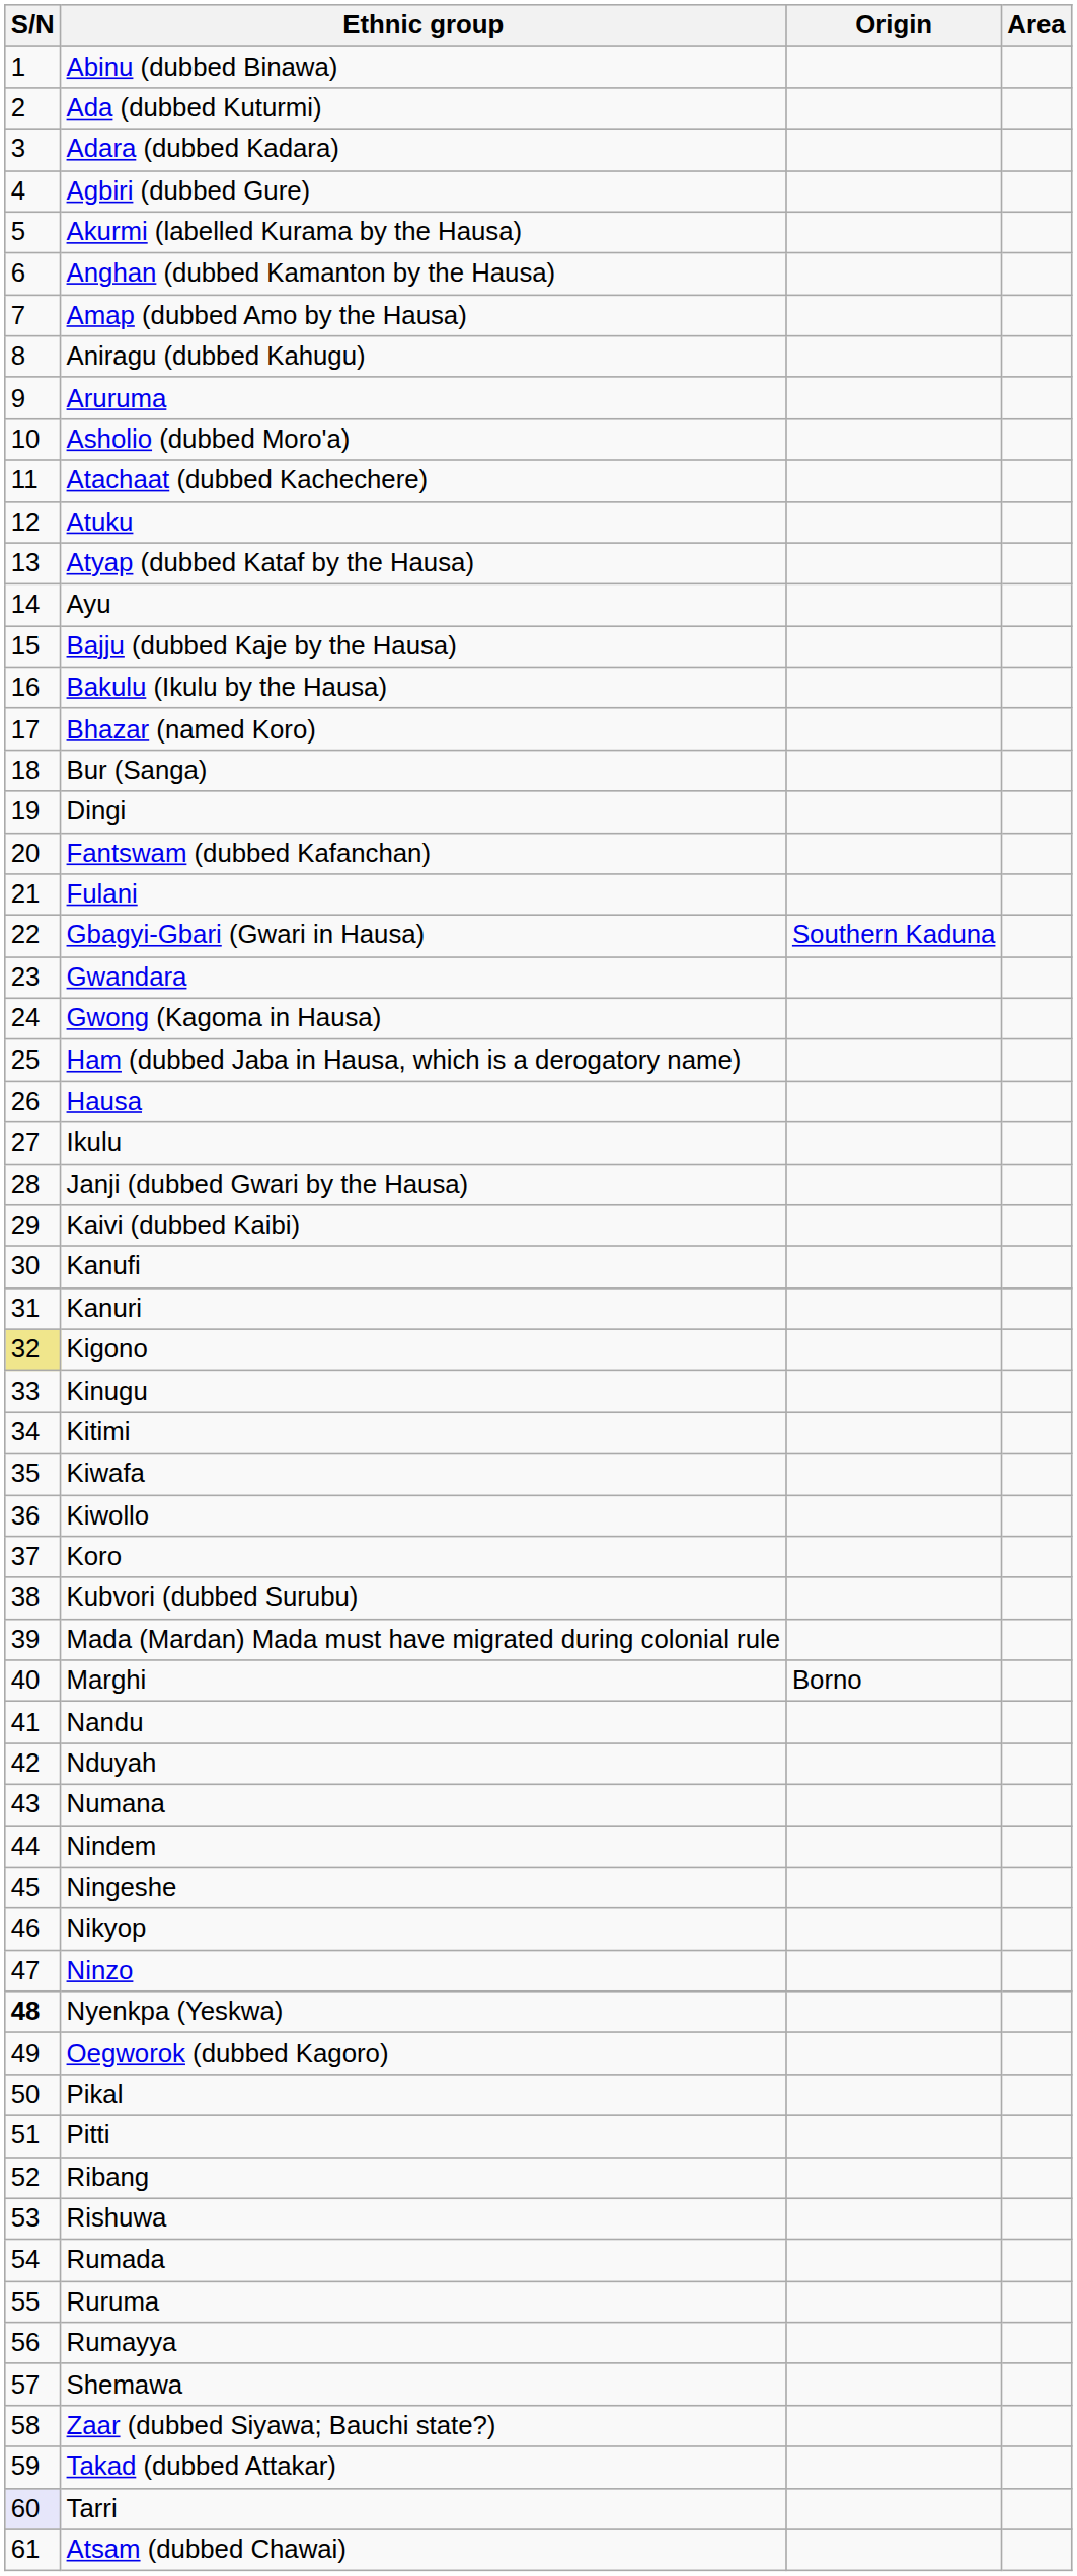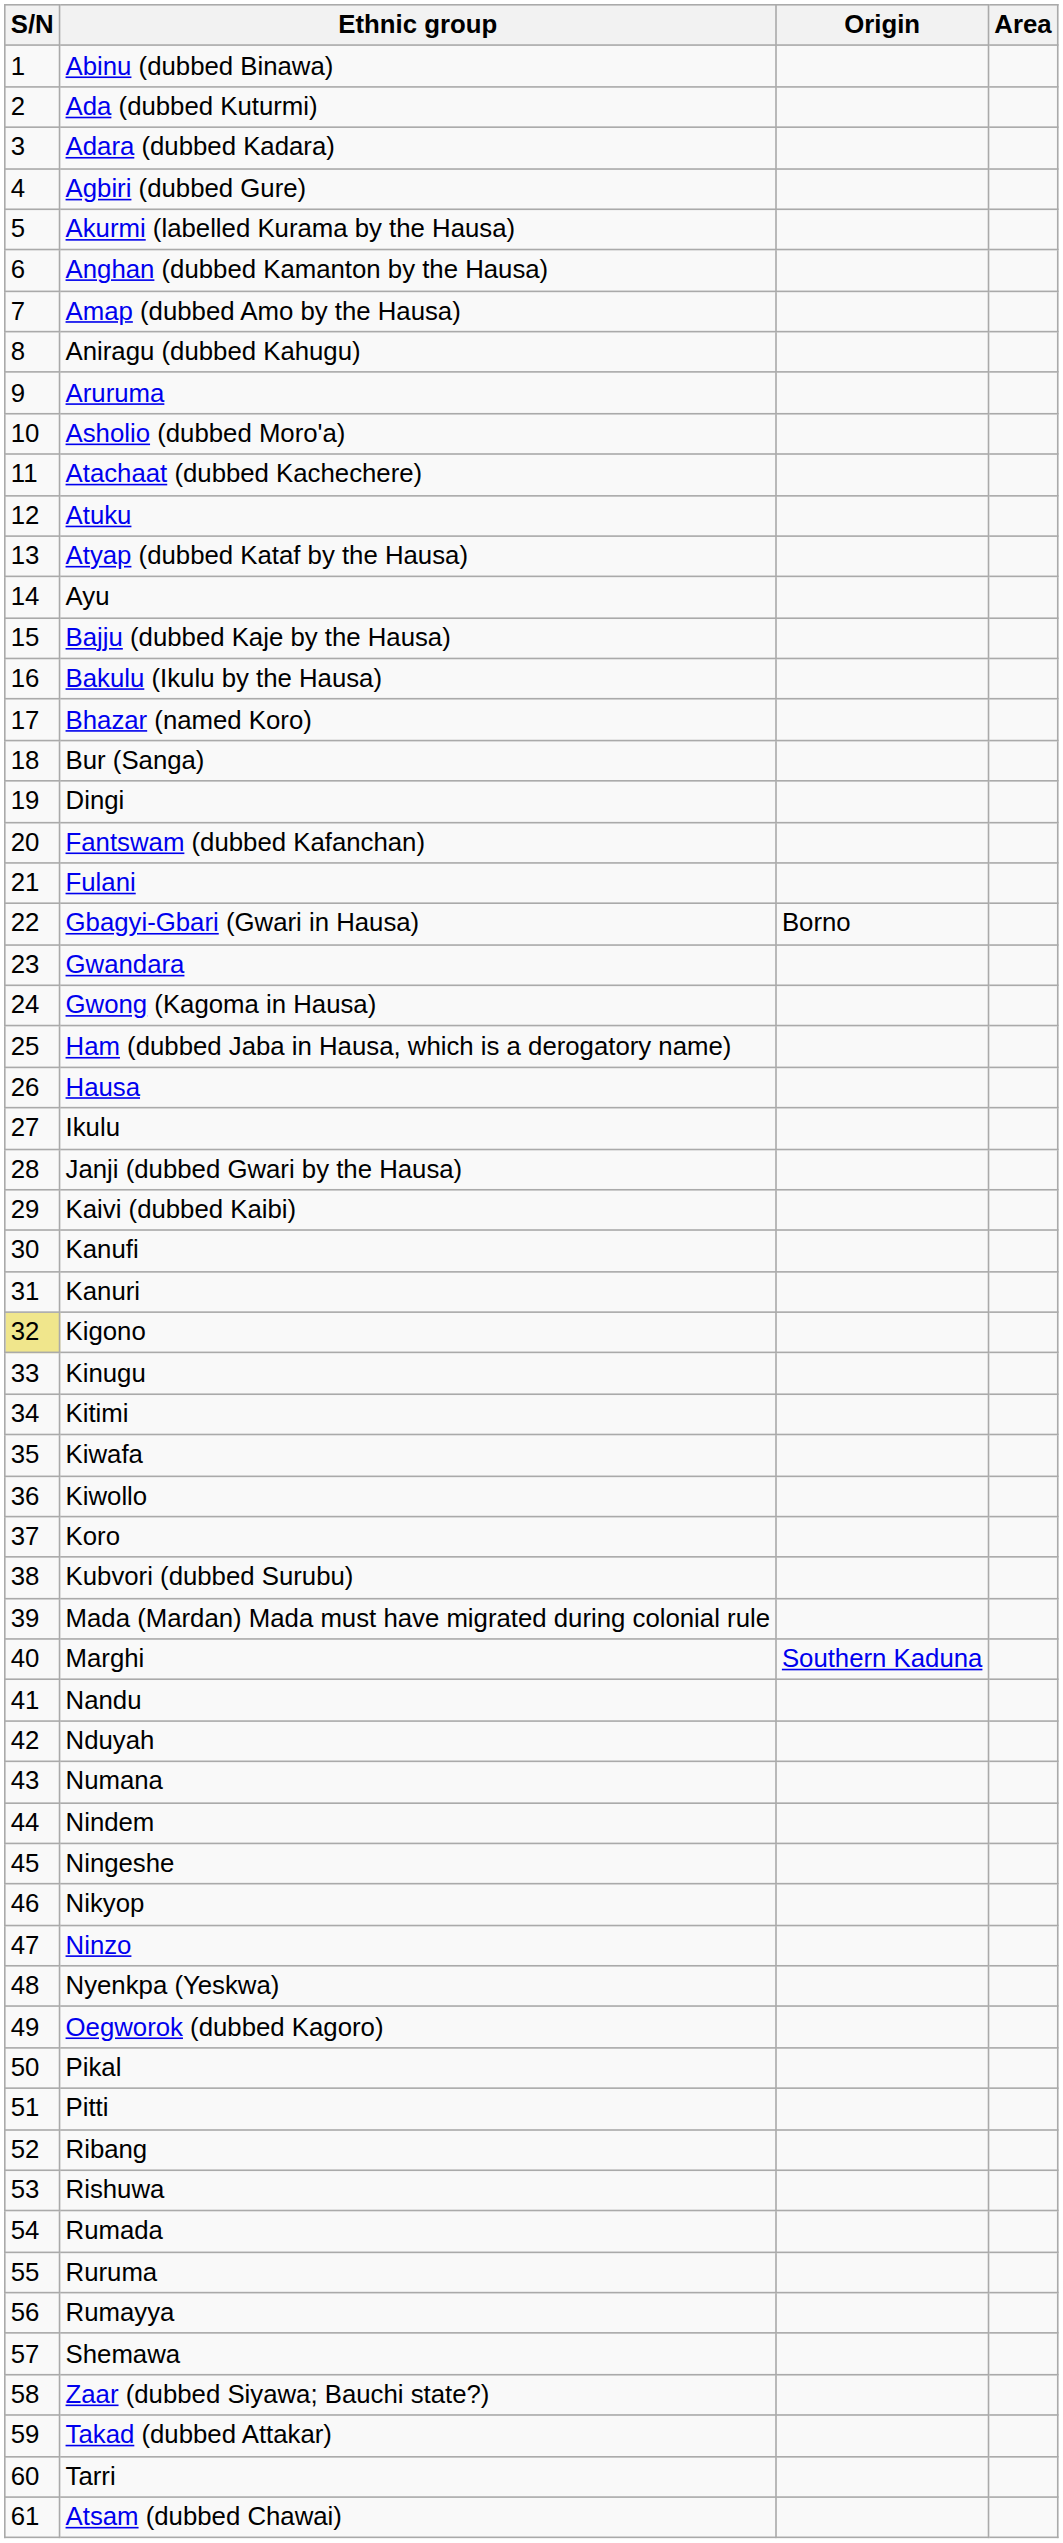Gbagyi-Gbari (Gwari in Hausa) | Origin: Southern Kaduna -> Borno
Marghi | Origin: Borno -> Southern Kaduna
Nyenkpa (Yeskwa) | S/N: bold -> normal
Tarri | S/N: lavender background -> no background
